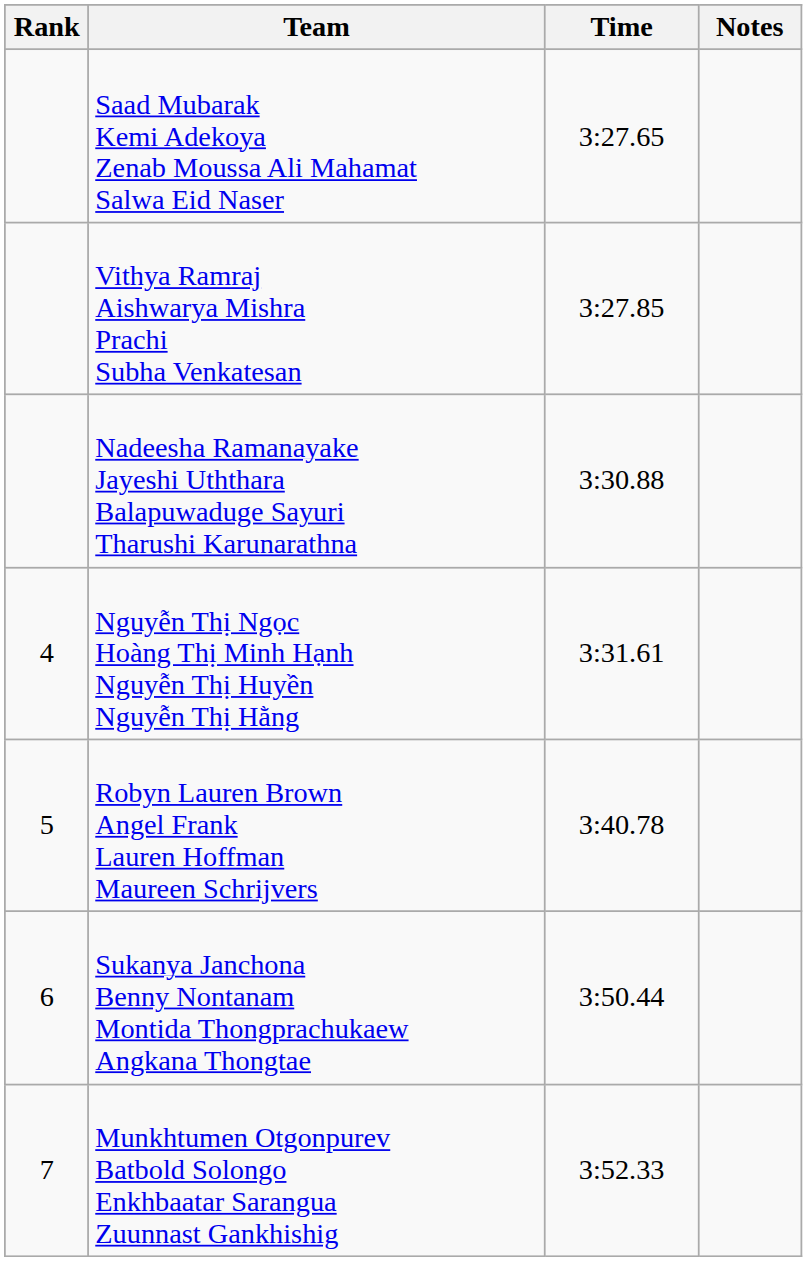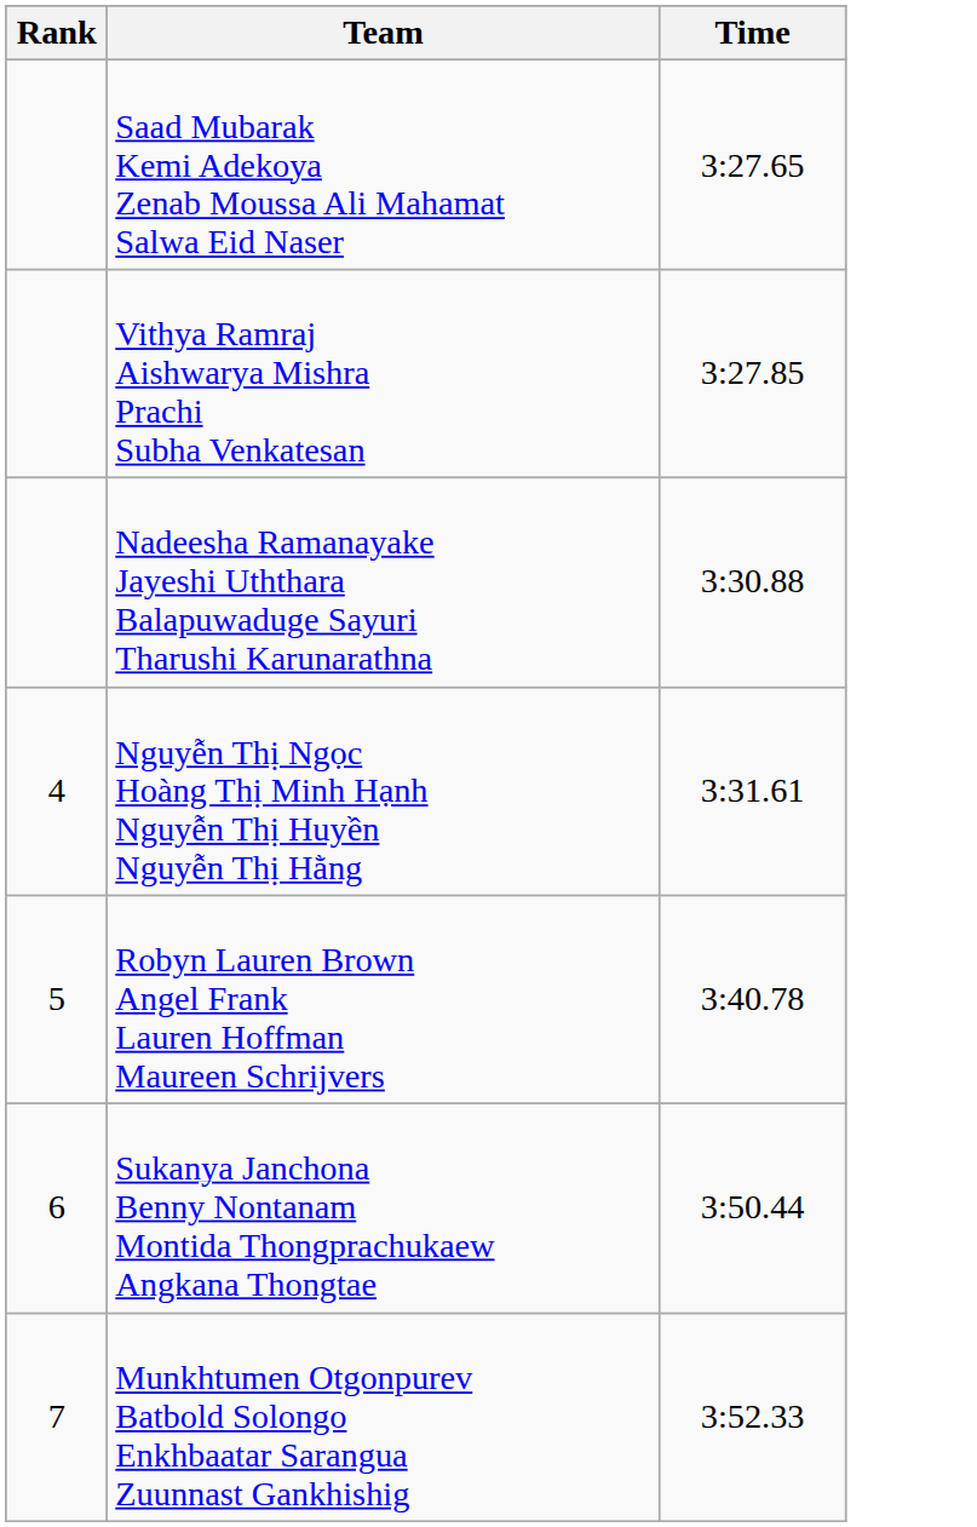- column: Notes
